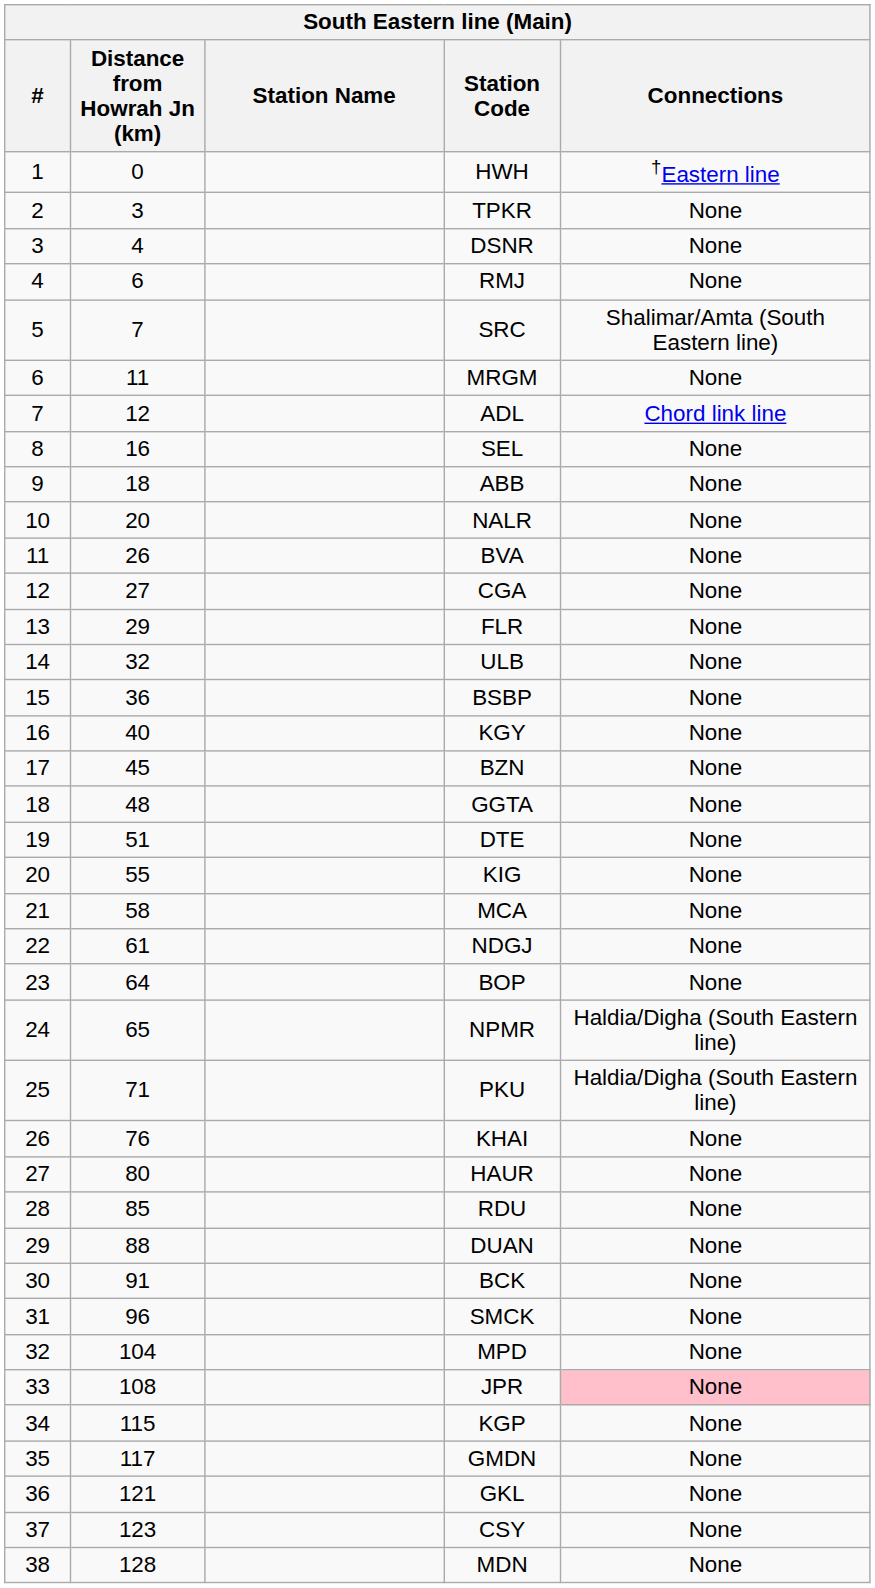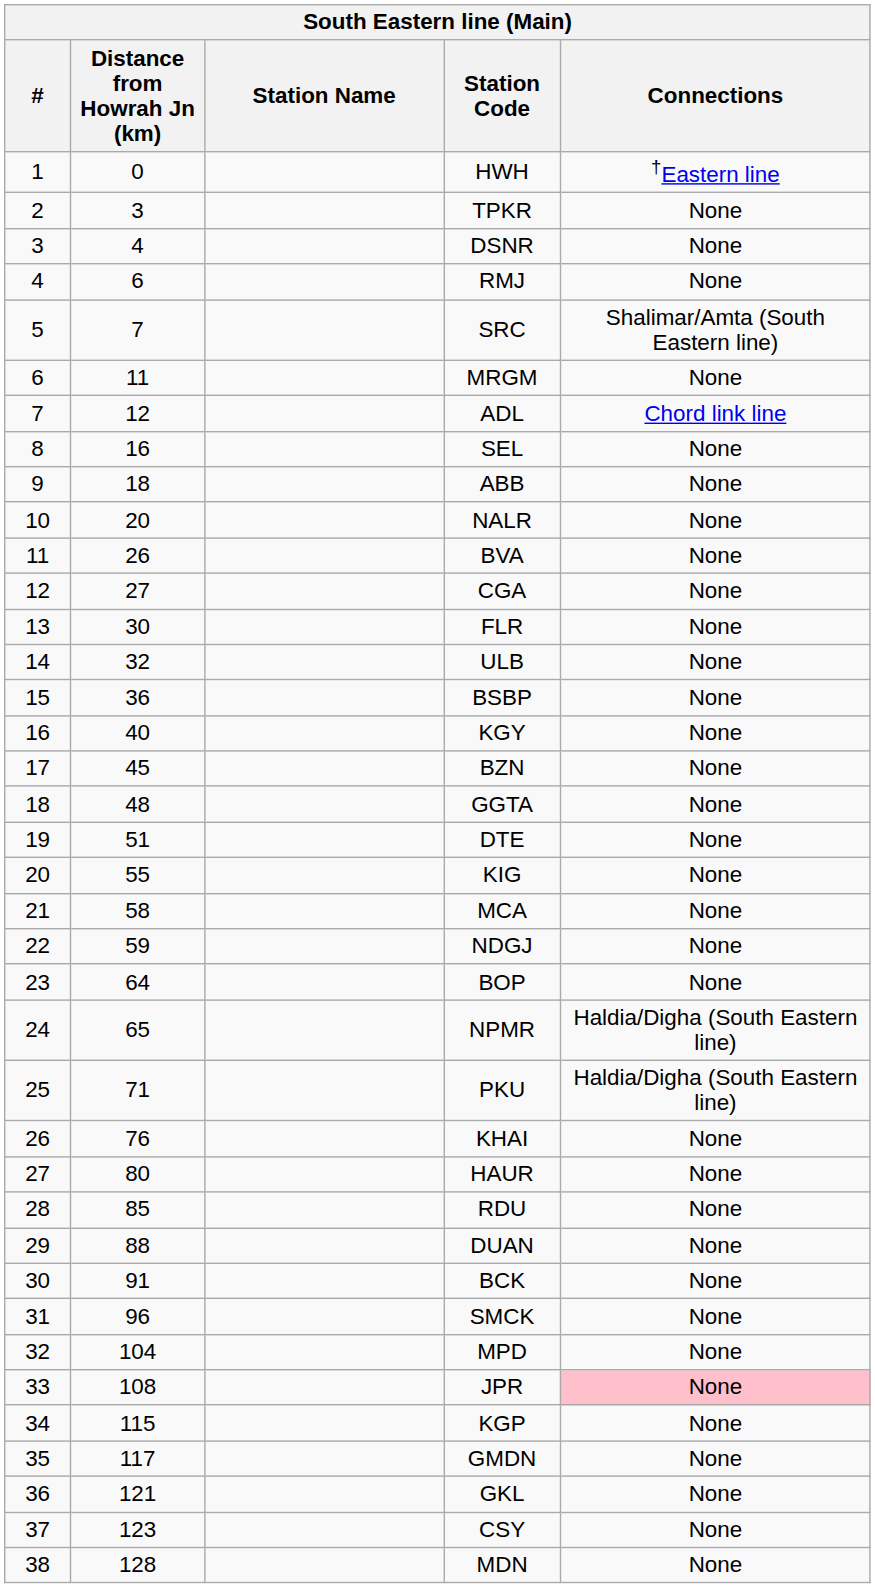FLR | Distance from Howrah Jn (km): 29 -> 30
NDGJ | Distance from Howrah Jn (km): 61 -> 59
